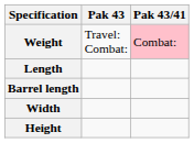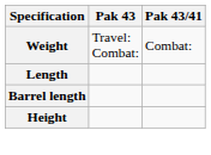Weight | Pak 43/41: pink background -> no background
- row: Width
